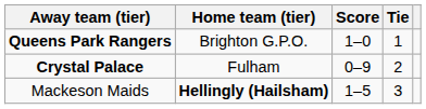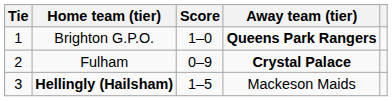columns swapped: Tie <-> Away team (tier)
